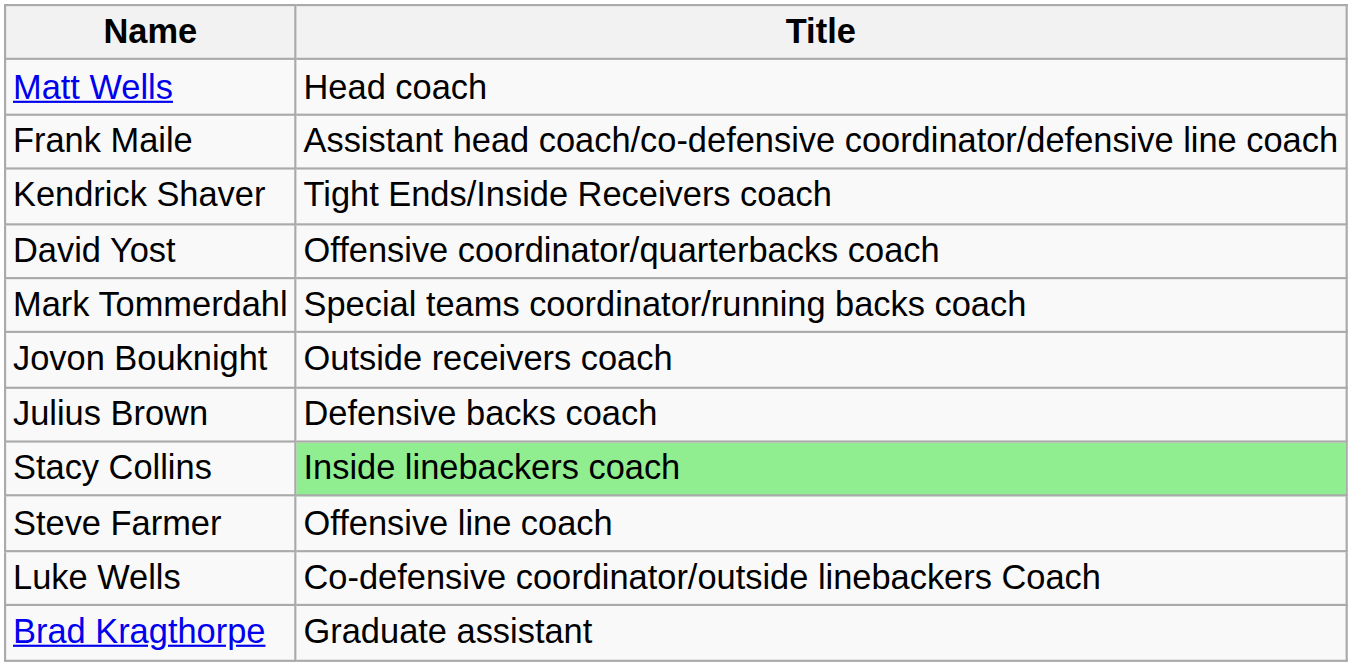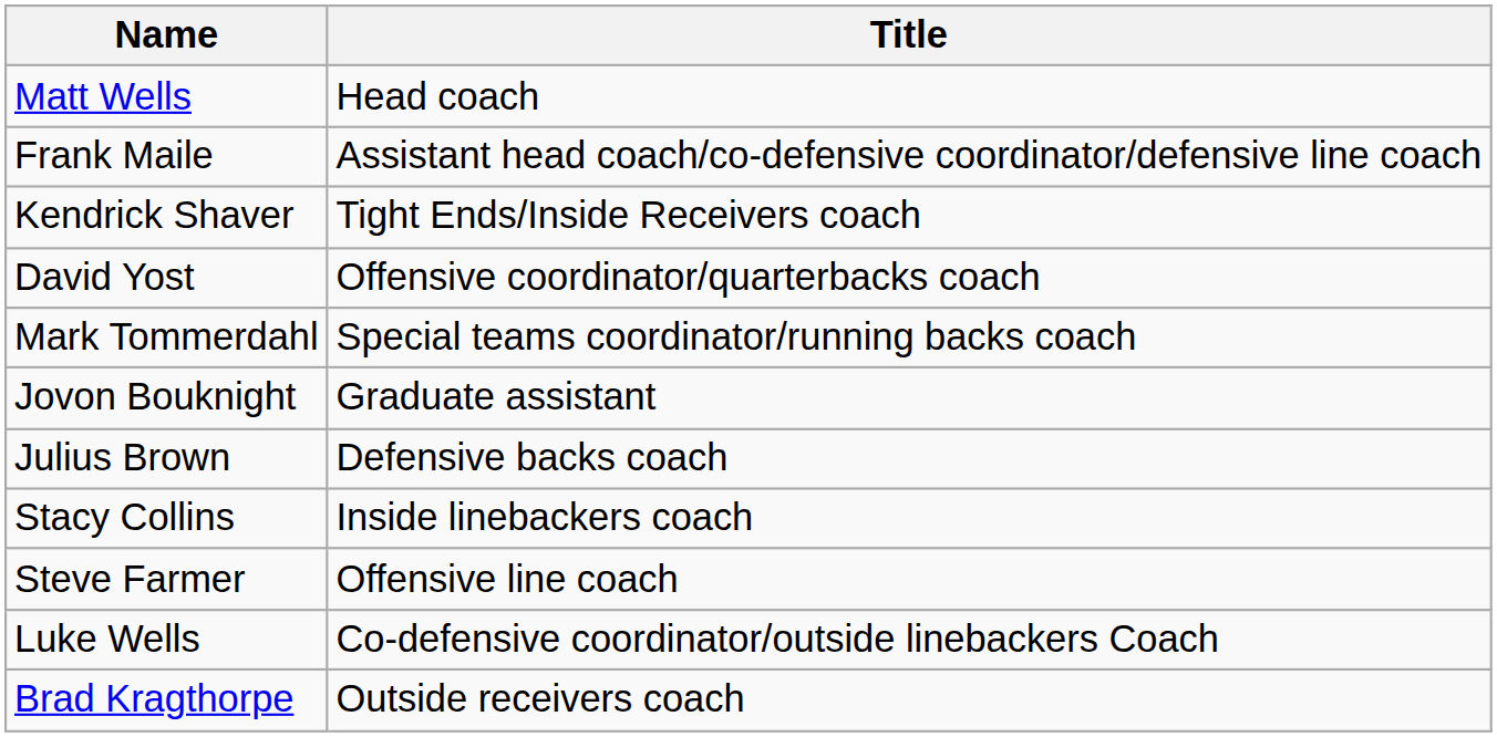Jovon Bouknight | Title: Outside receivers coach -> Graduate assistant
Stacy Collins | Title: lightgreen background -> no background
Brad Kragthorpe | Title: Graduate assistant -> Outside receivers coach
